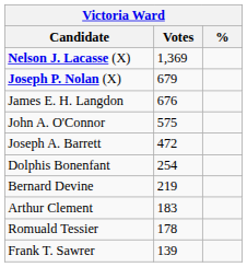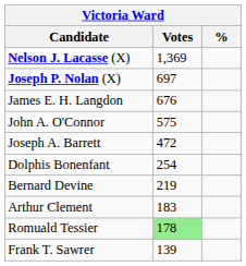Joseph P. Nolan (X) | Votes: 679 -> 697
Romuald Tessier | Votes: no background -> lightgreen background
